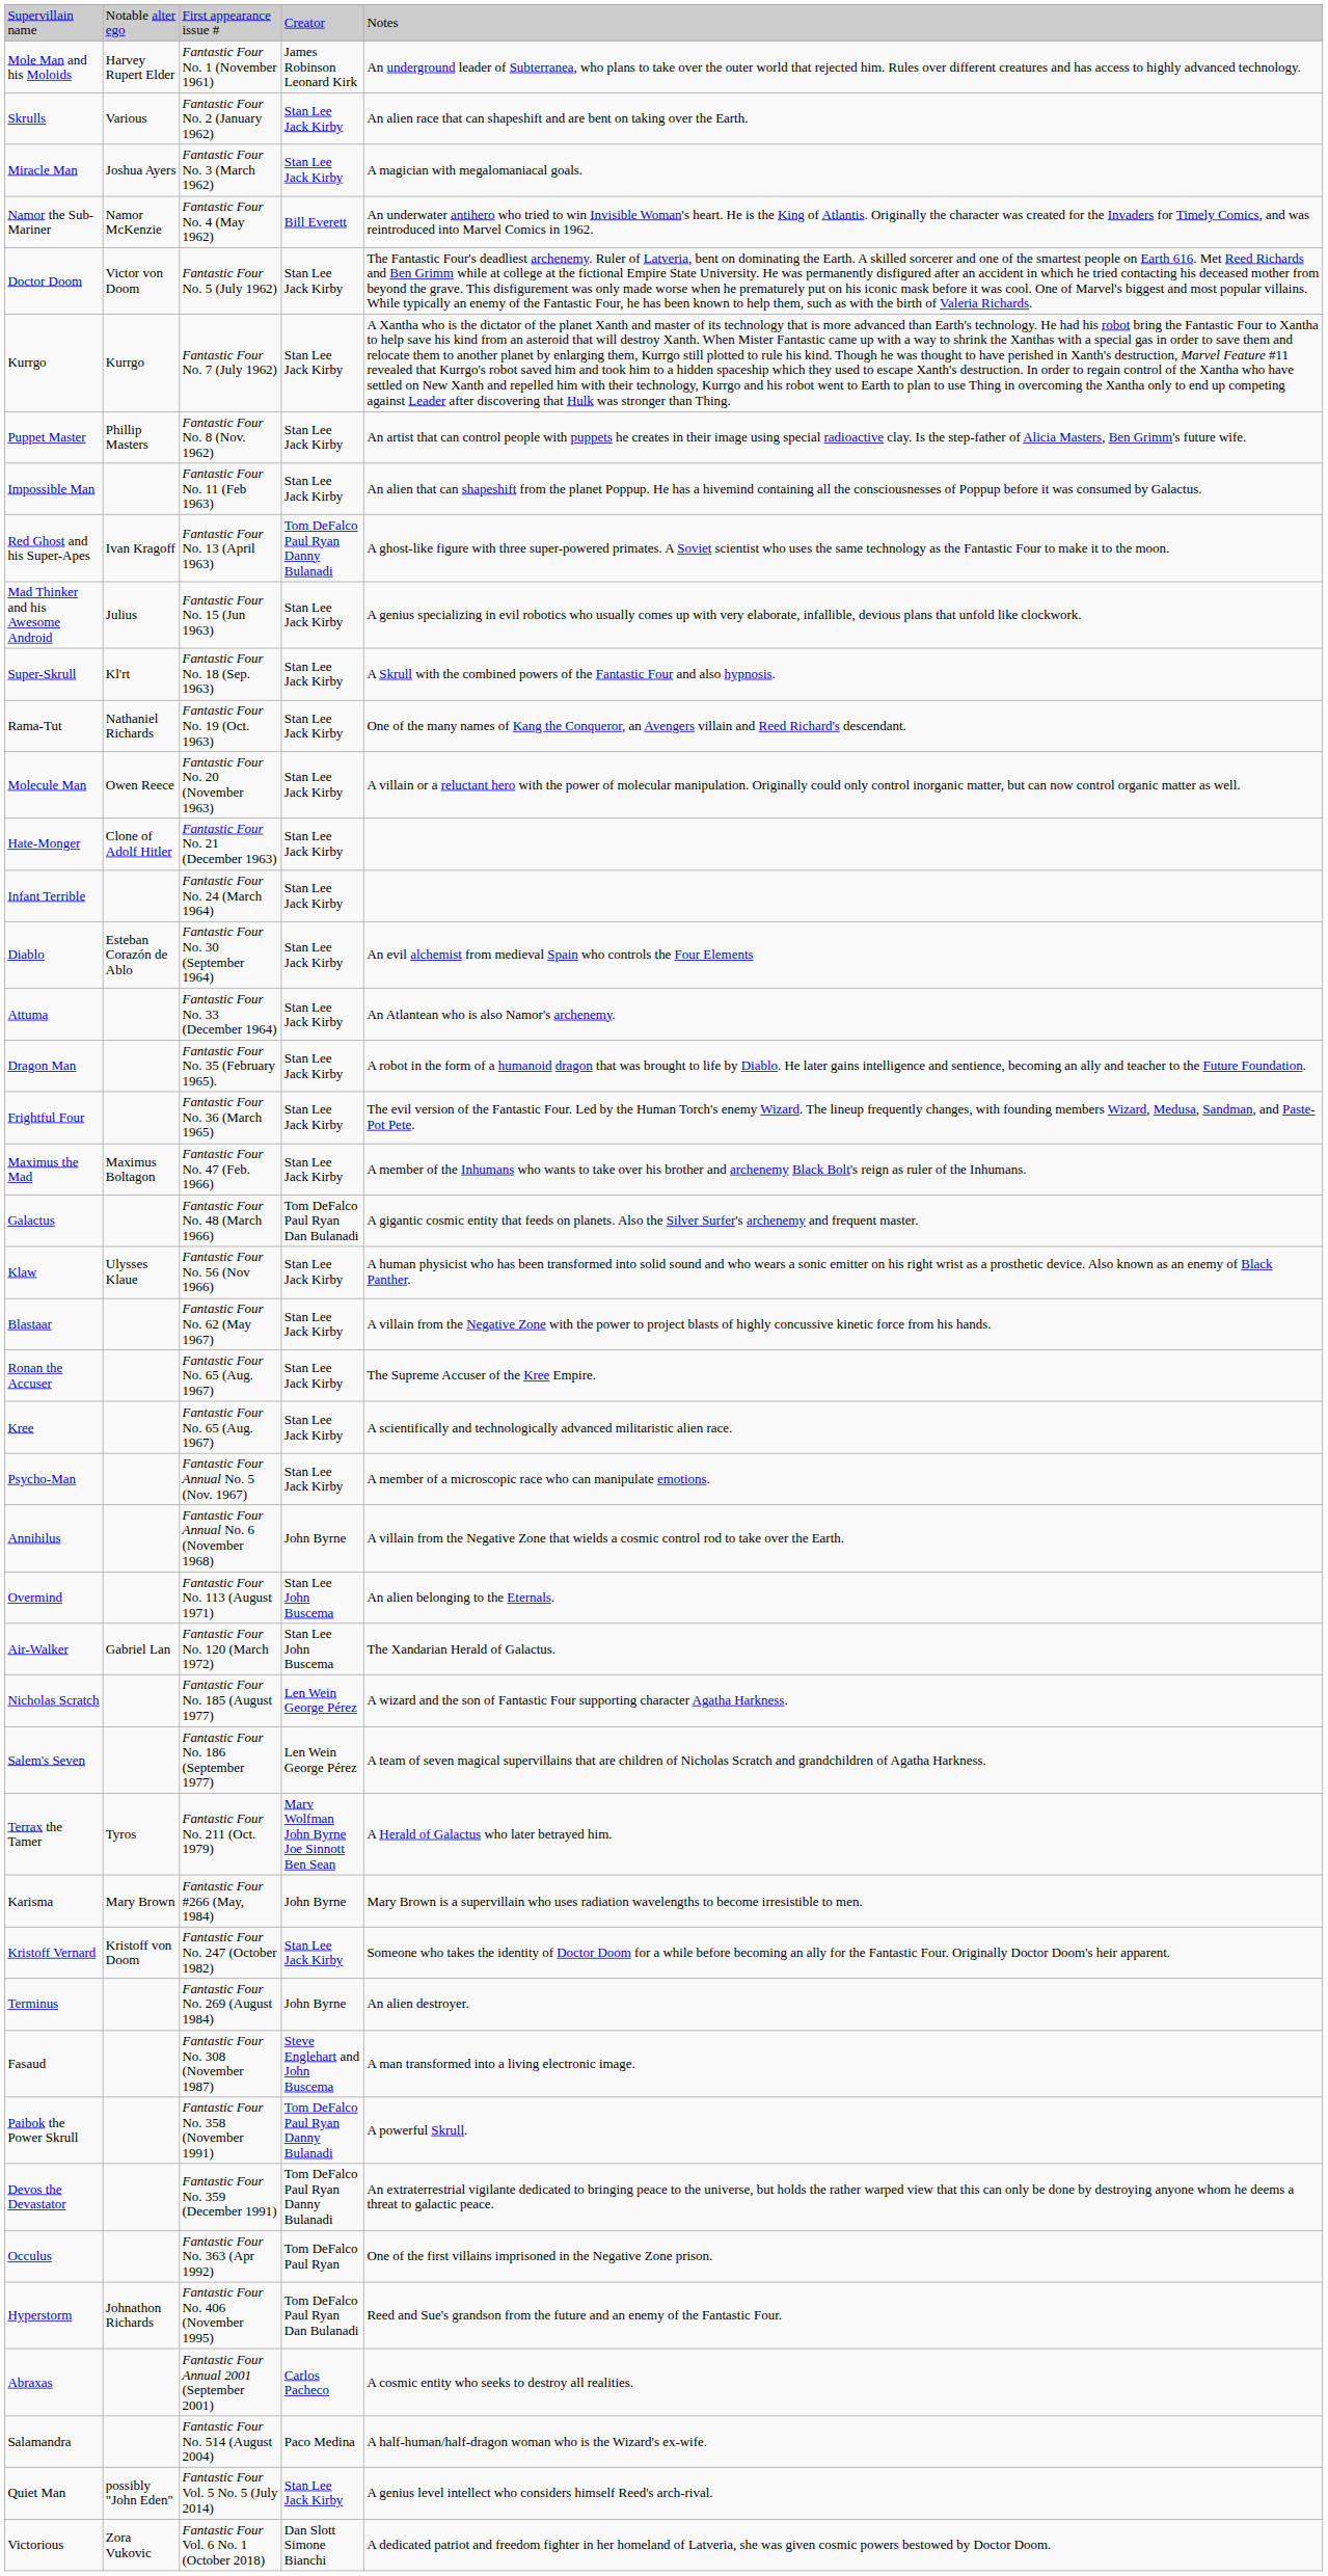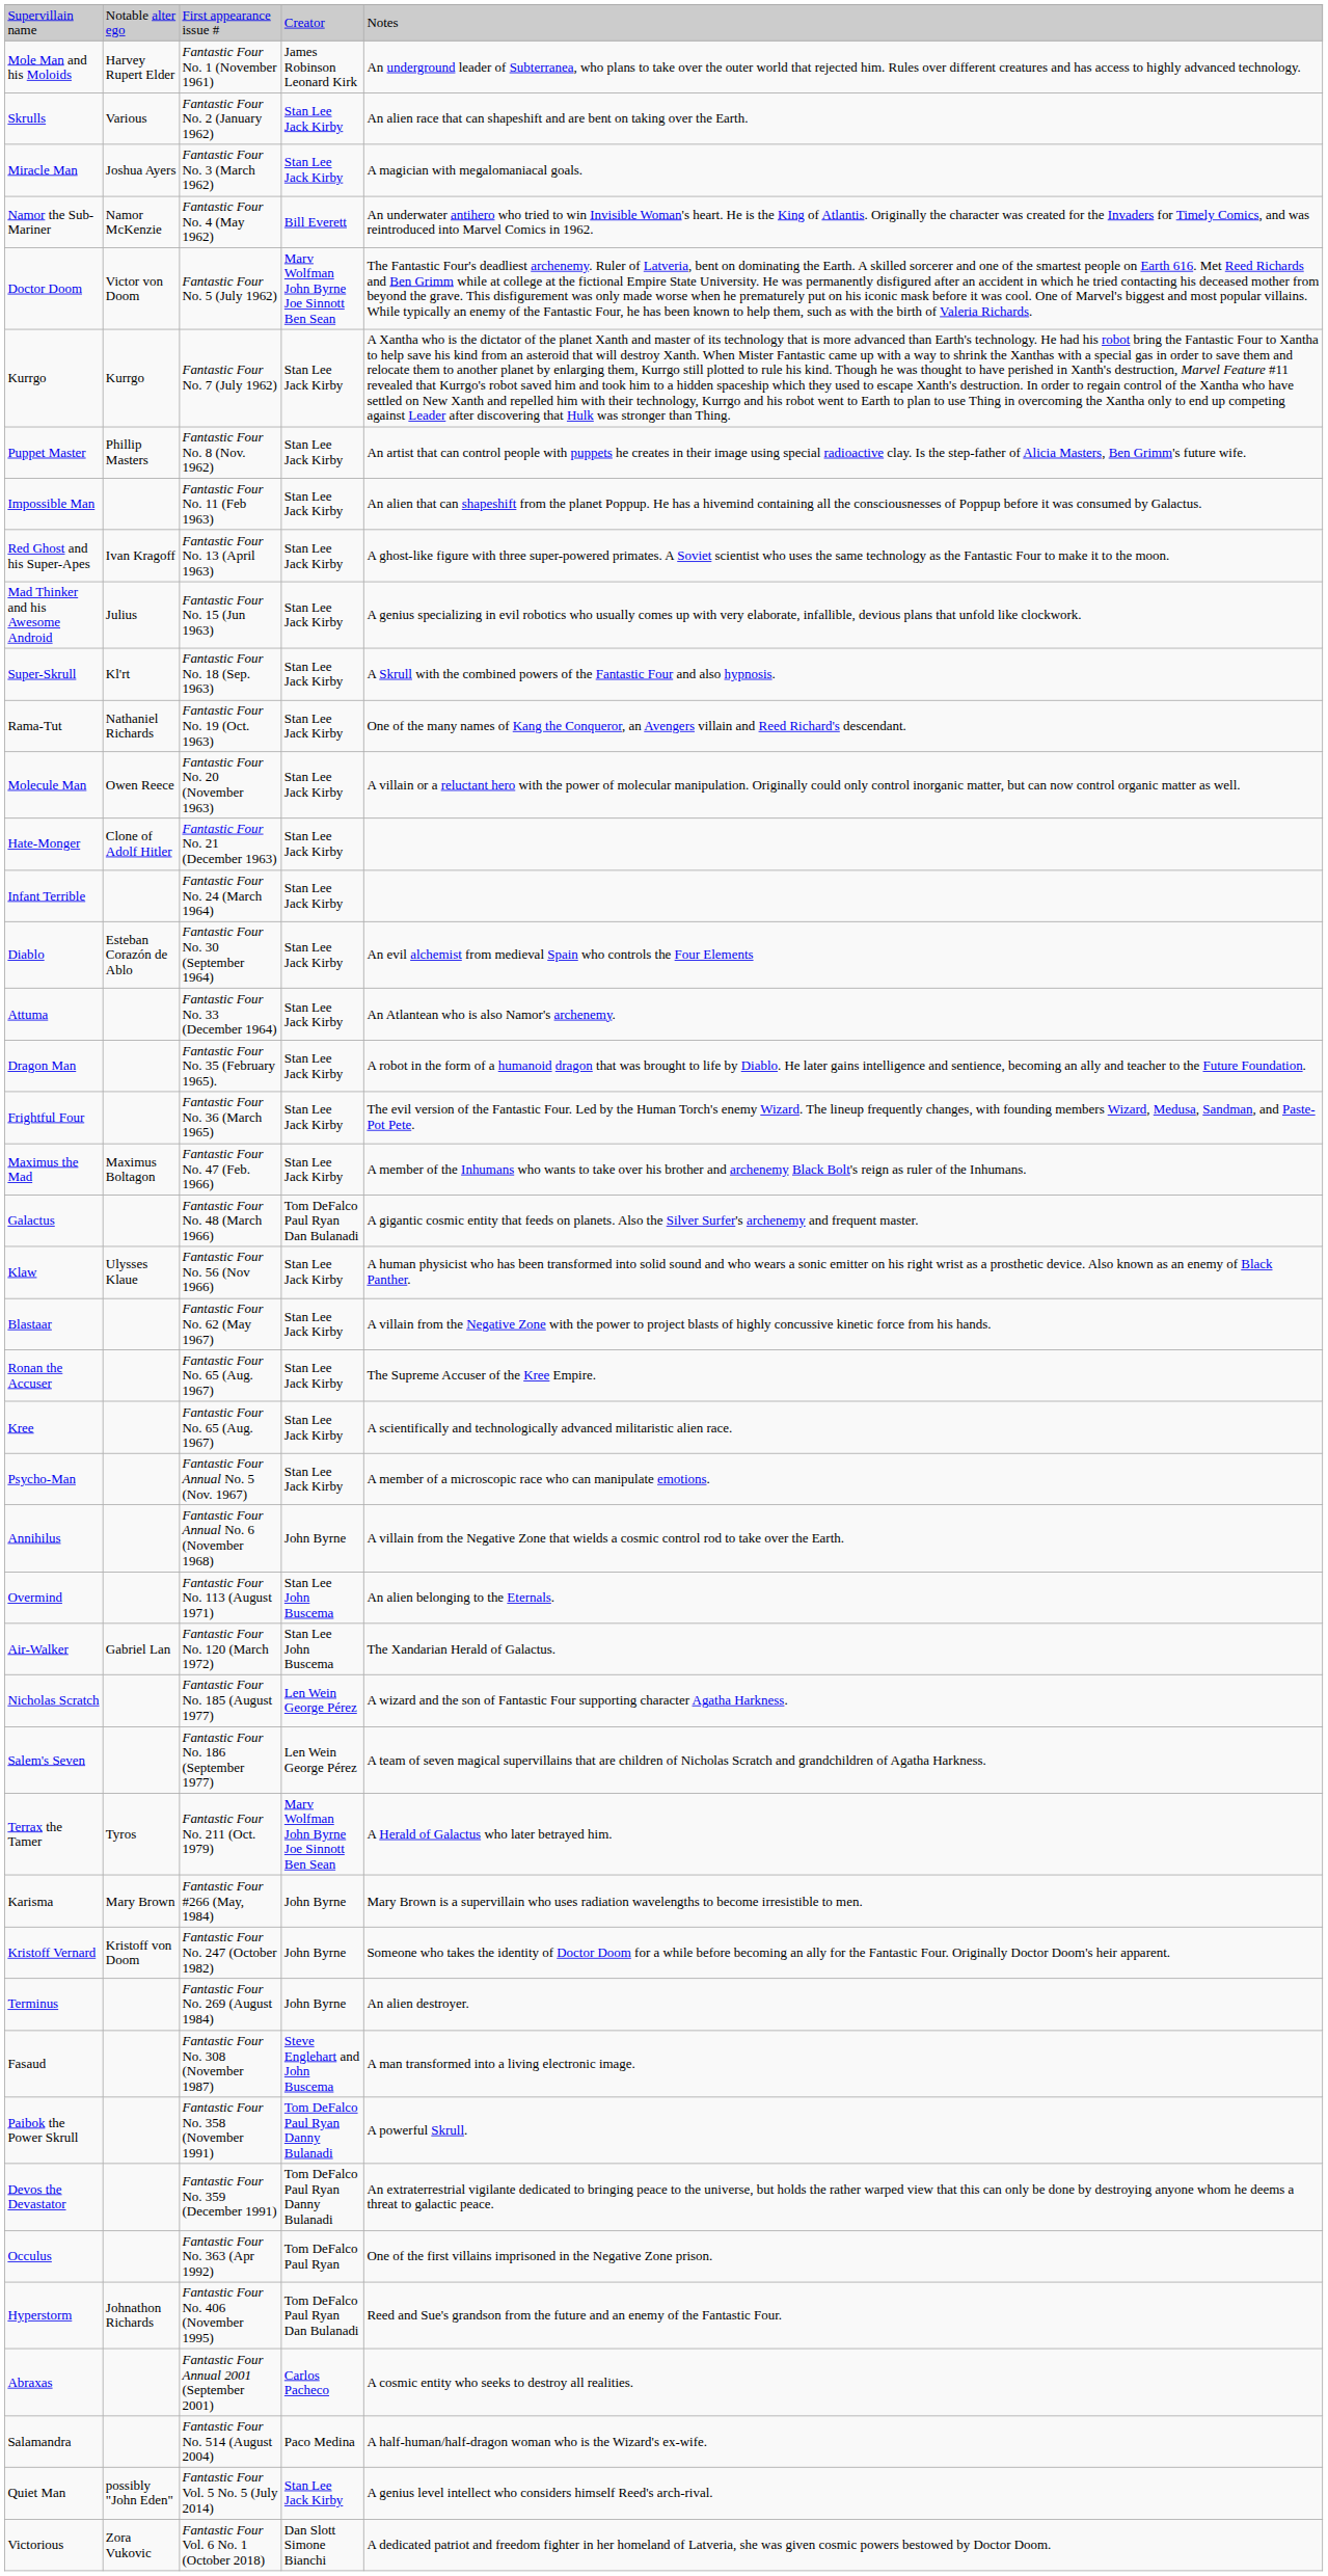Doctor Doom | column 4: Stan Lee Jack Kirby -> Marv Wolfman John Byrne Joe Sinnott Ben Sean
Red Ghost and his Super-Apes | column 4: Tom DeFalco Paul Ryan Danny Bulanadi -> Stan Lee Jack Kirby
Kristoff Vernard | column 4: Stan Lee Jack Kirby -> John Byrne
